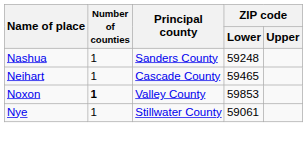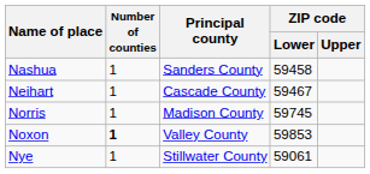Nashua | ZIP code / Lower: 59248 -> 59458
Neihart | ZIP code / Lower: 59465 -> 59467
+ row: Norris | 1 | Madison County | 59745
